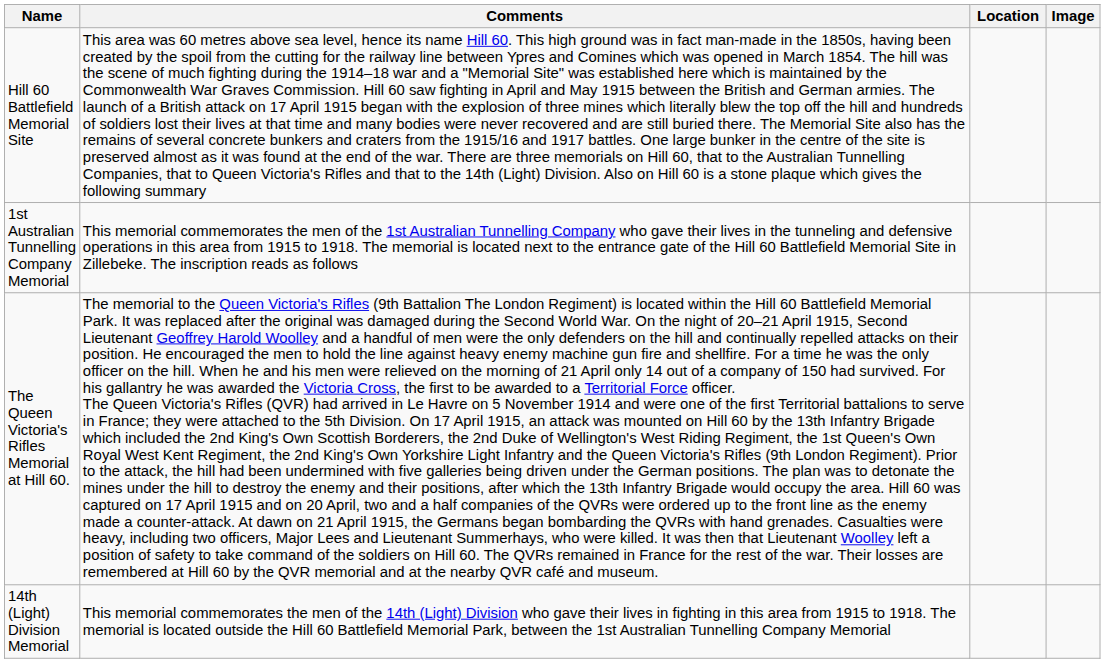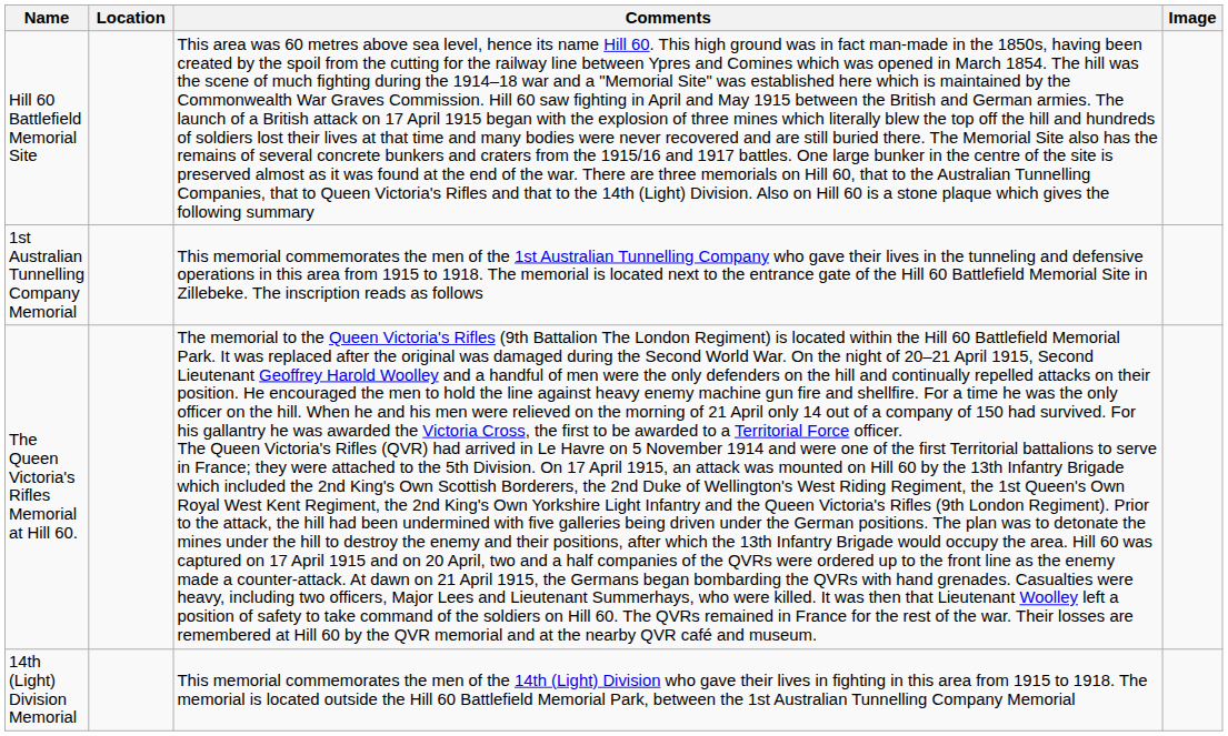columns swapped: Location <-> Comments
